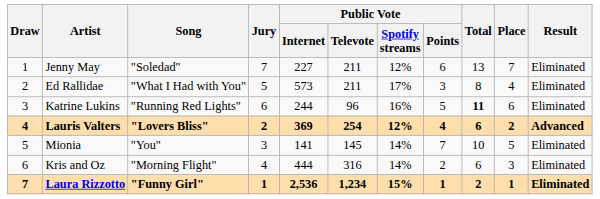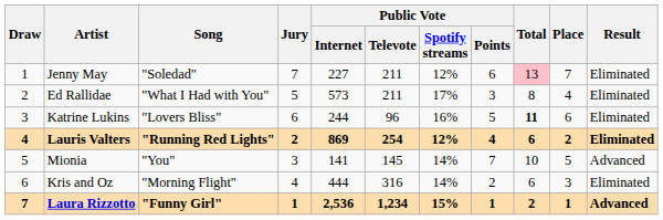Jenny May | Total: no background -> pink background
Katrine Lukins | Song: "Running Red Lights" -> "Lovers Bliss"
Lauris Valters | Song: "Lovers Bliss" -> "Running Red Lights"
Lauris Valters | Public Vote / Internet: 369 -> 869
Lauris Valters | Result: Advanced -> Eliminated
Mionia | Result: Eliminated -> Advanced
Laura Rizzotto | Result: Eliminated -> Advanced
